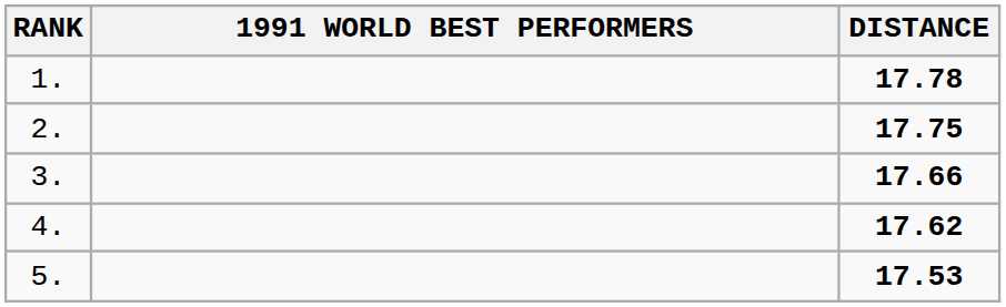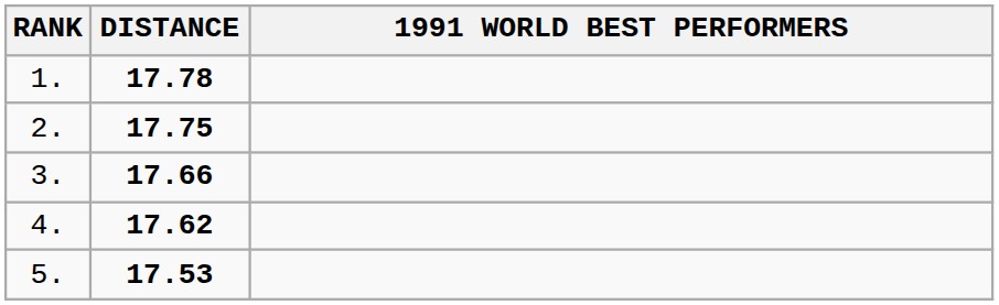columns swapped: 1991 WORLD BEST PERFORMERS <-> DISTANCE
